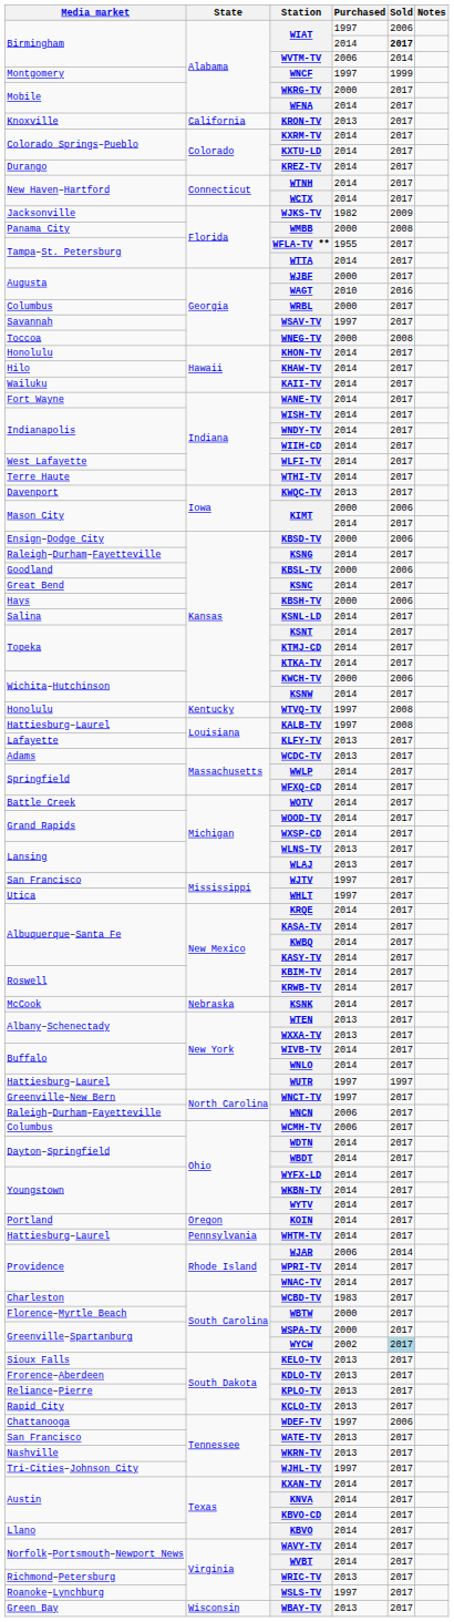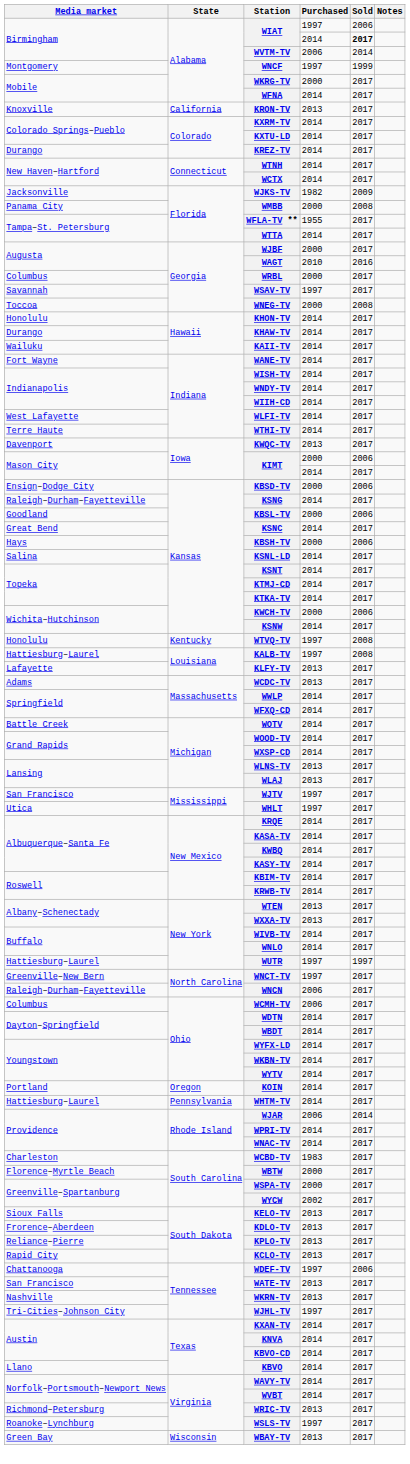KHAW-TV | Media market: Hilo -> Durango
- row: McCook | Nebraska | KSNK | 2014 | 2017
WYCW | Sold: lightblue background -> no background
